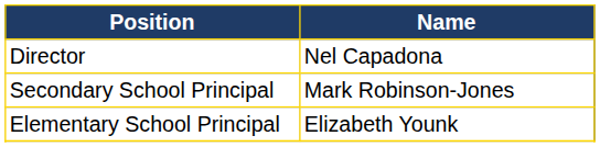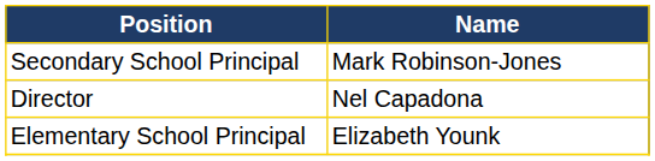rows swapped: Director <-> Secondary School Principal
